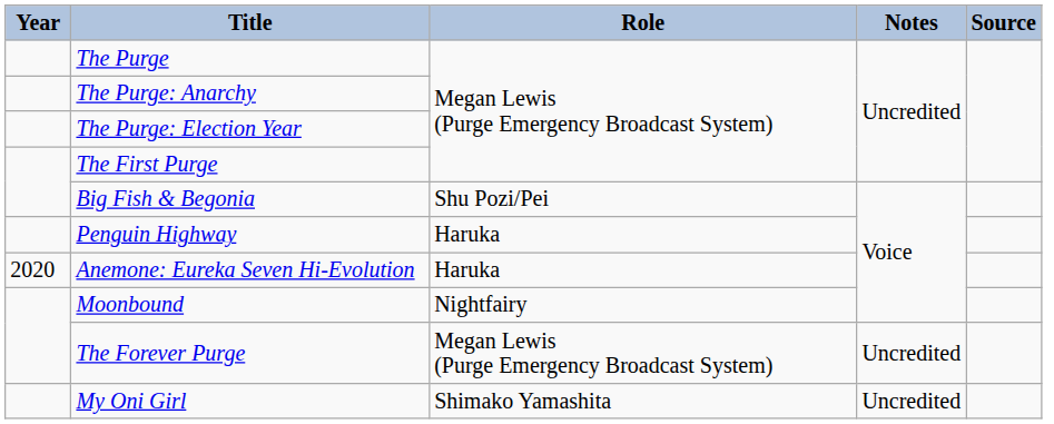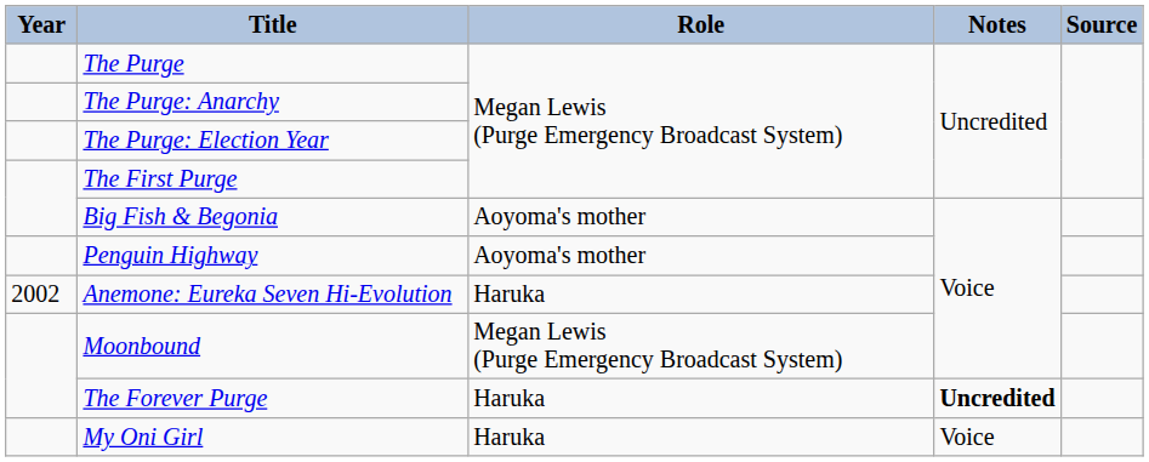Big Fish & Begonia | Role: Shu Pozi/Pei -> Aoyoma's mother
Penguin Highway | Role: Haruka -> Aoyoma's mother
Anemone: Eureka Seven Hi-Evolution | Year: 2020 -> 2002
Moonbound | Role: Nightfairy -> Megan Lewis (Purge Emergency Broadcast System)
The Forever Purge | Role: Megan Lewis (Purge Emergency Broadcast System) -> Haruka
The Forever Purge | Notes: normal -> bold
My Oni Girl | Role: Shimako Yamashita -> Haruka
My Oni Girl | Notes: Uncredited -> Voice
